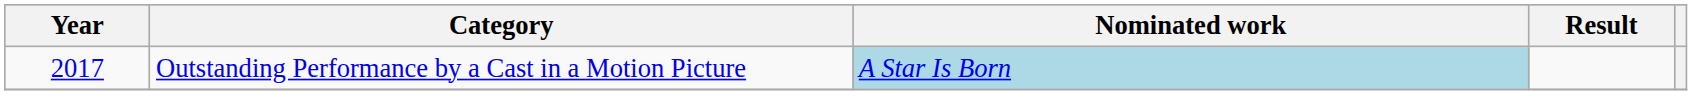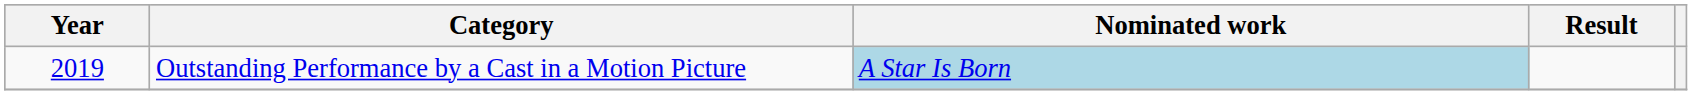Outstanding Performance by a Cast in a Motion Picture | Year: 2017 -> 2019
